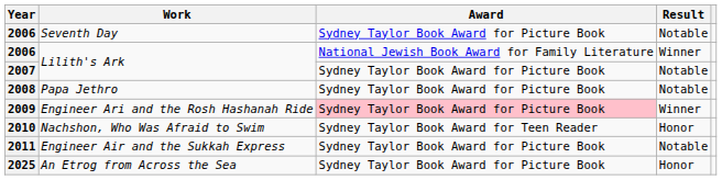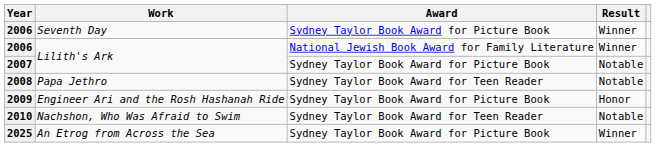2006 / Seventh Day | Result: Notable -> Winner
2008 | Award: Sydney Taylor Book Award for Picture Book -> Sydney Taylor Book Award for Teen Reader
2009 | Award: pink background -> no background
2009 | Result: Winner -> Honor
2010 | Result: Honor -> Notable
- row: 2011 | Engineer Air and the Sukkah Express | Sydney Taylor Book Award for Picture Book | Notable
2025 | Result: Honor -> Winner
